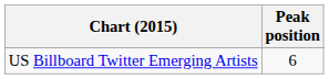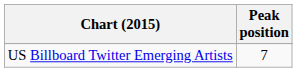US Billboard Twitter Emerging Artists | Peak position: 6 -> 7
